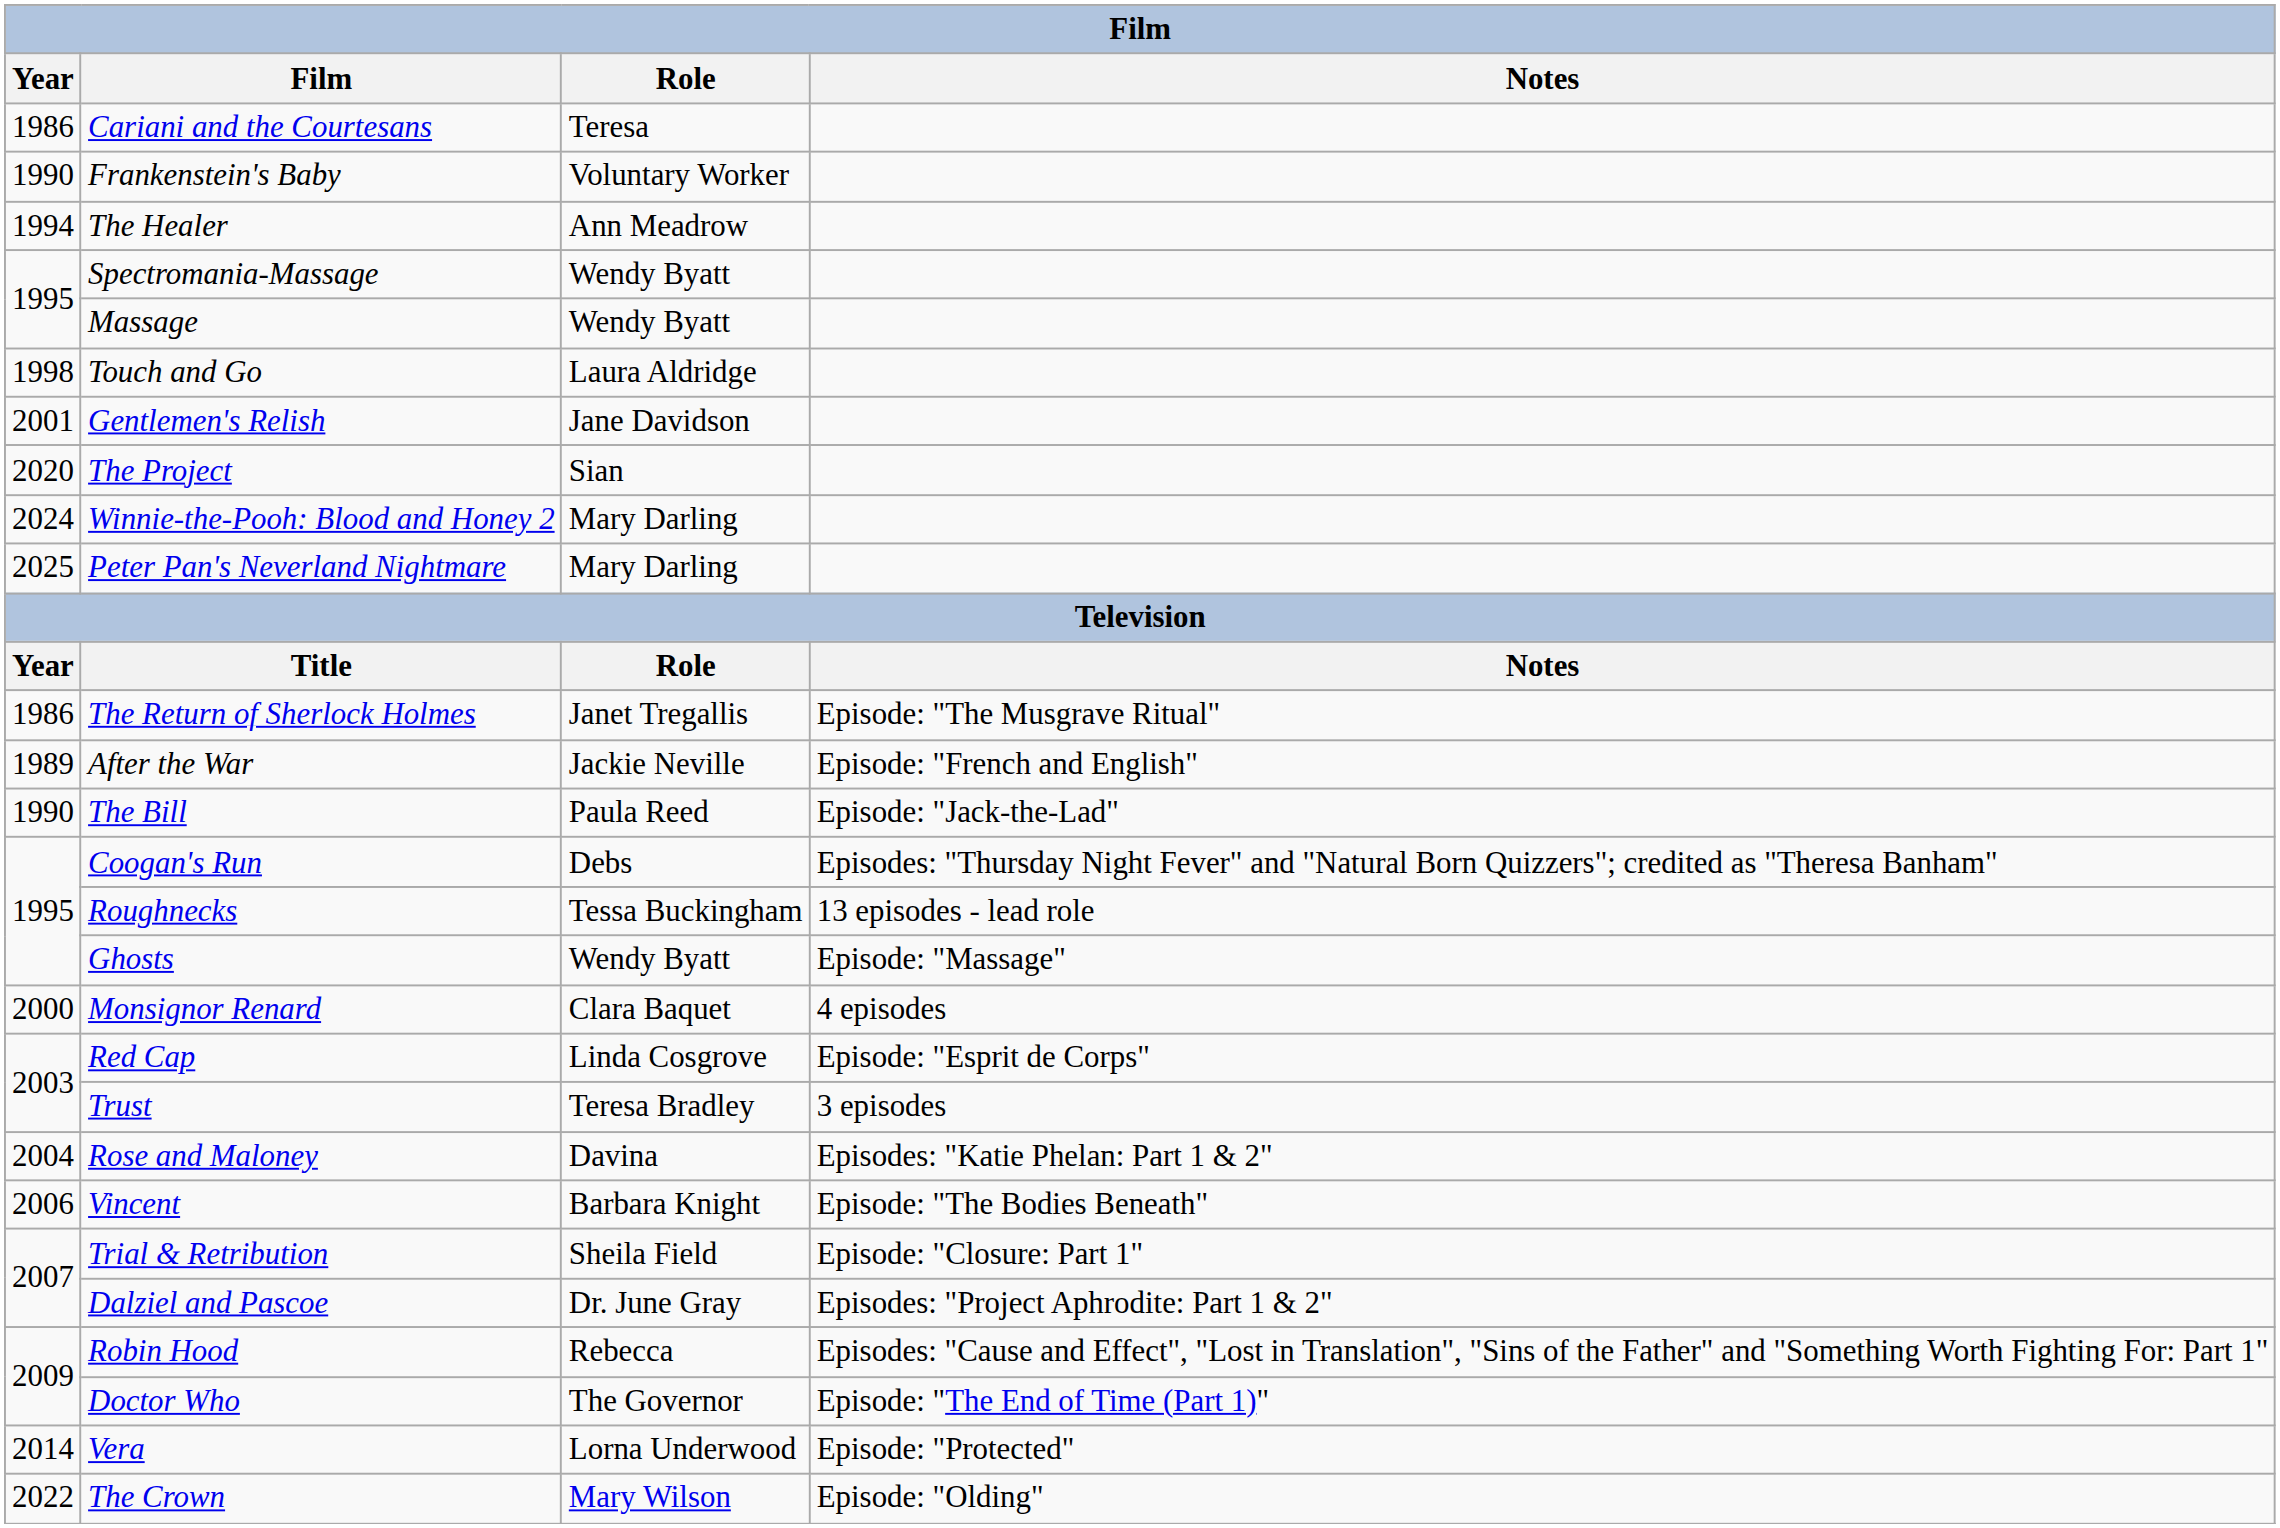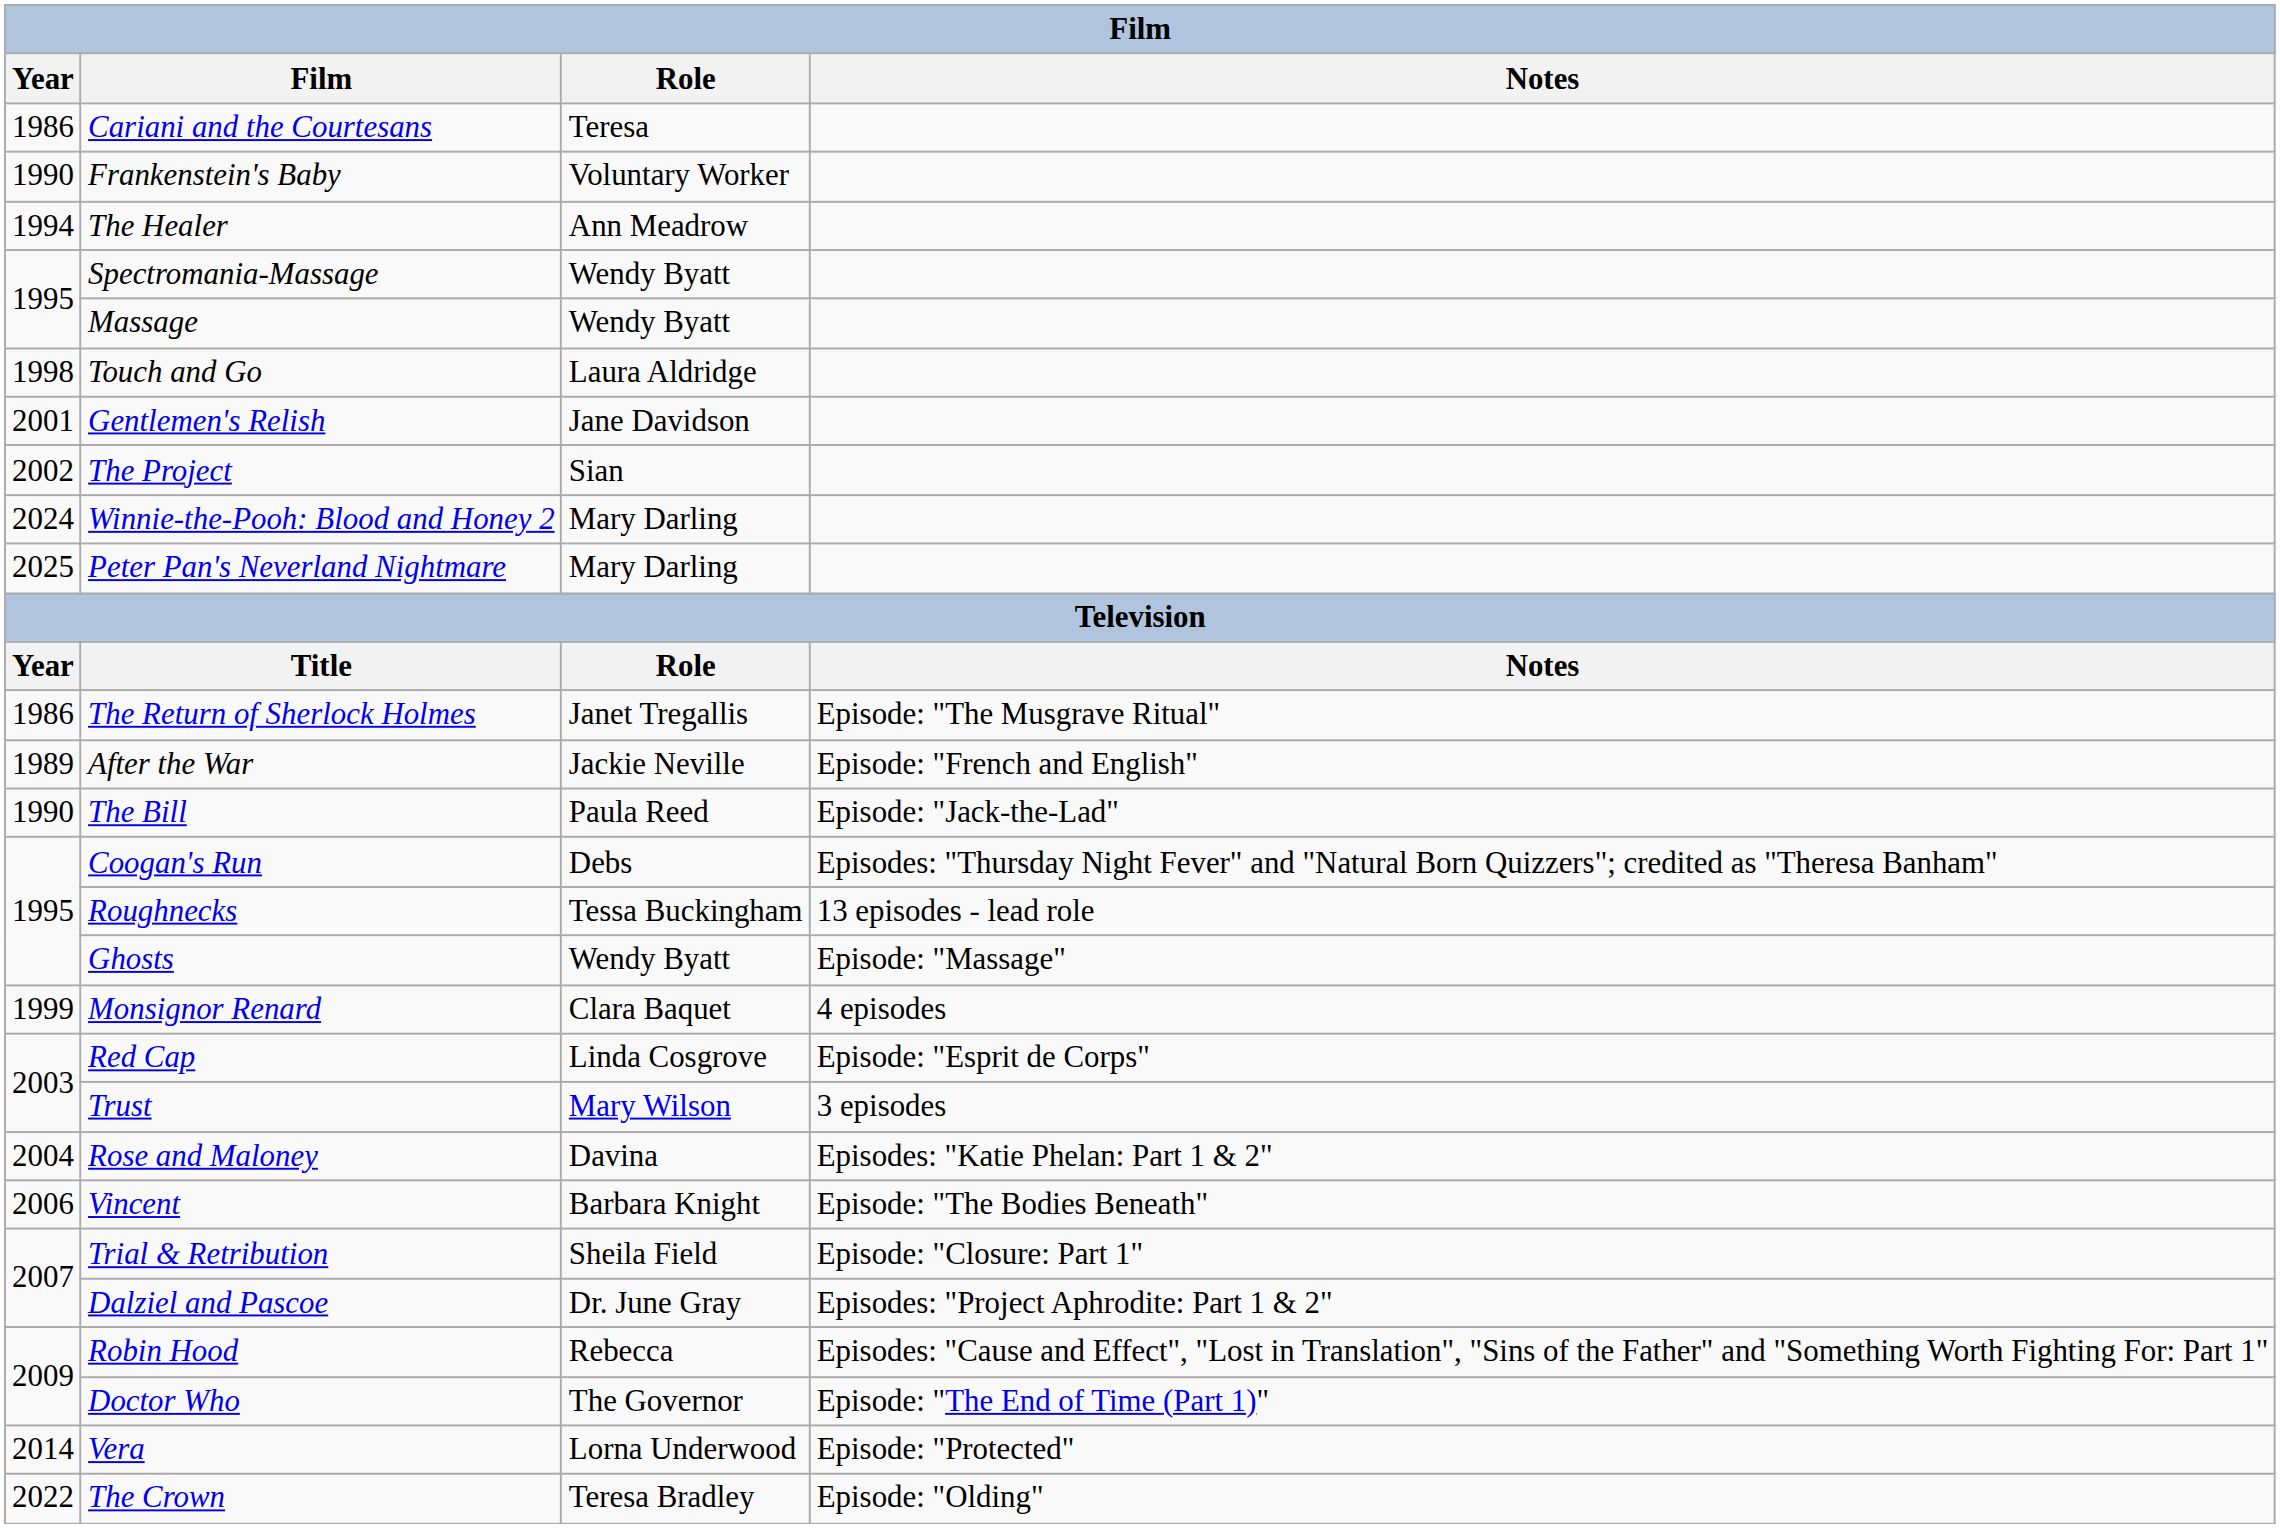The Project | Year: 2020 -> 2002
Monsignor Renard | Year: 2000 -> 1999
Trust | Role: Teresa Bradley -> Mary Wilson
The Crown | Role: Mary Wilson -> Teresa Bradley
